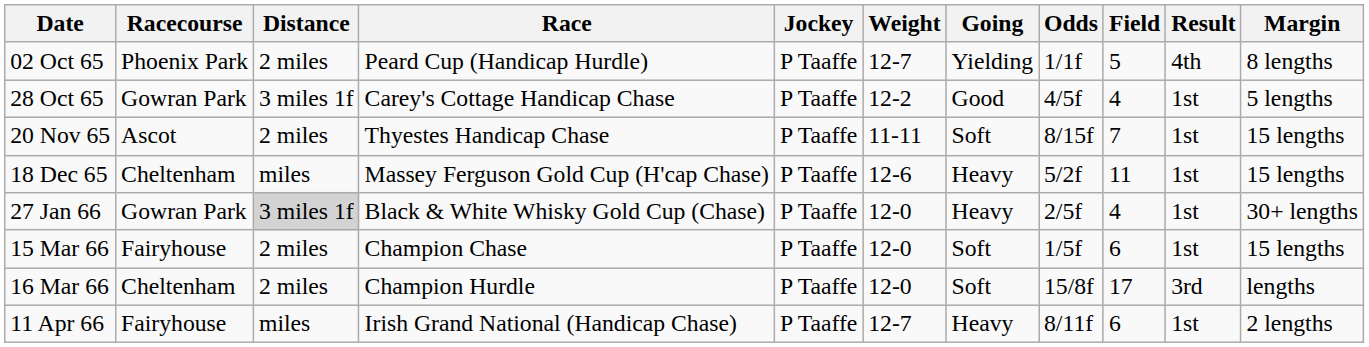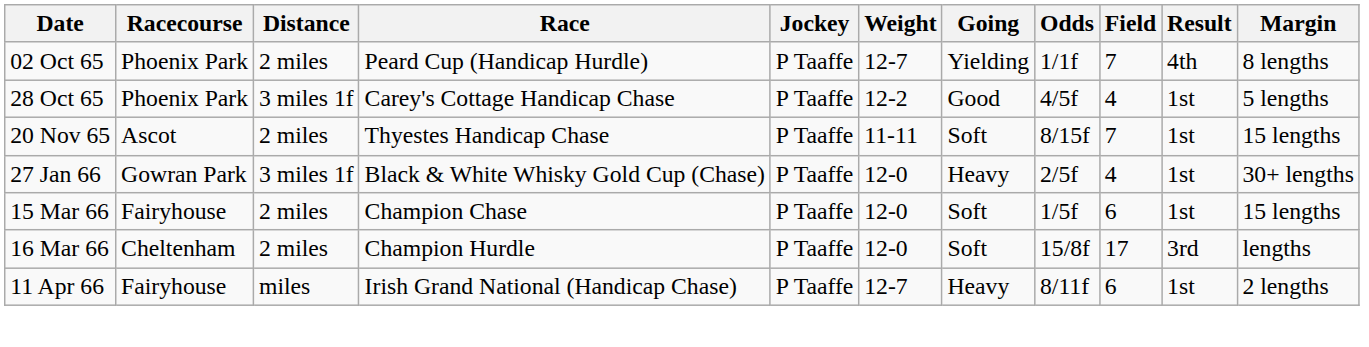02 Oct 65 | Field: 5 -> 7
28 Oct 65 | Racecourse: Gowran Park -> Phoenix Park
- row: 18 Dec 65 | Cheltenham | miles | Massey Ferguson Gold Cup (H'cap Chase) | P Taaffe | 12-6 | Heavy | 5/2f | 11 | 1st | 15 lengths
27 Jan 66 | Distance: lightgrey background -> no background
